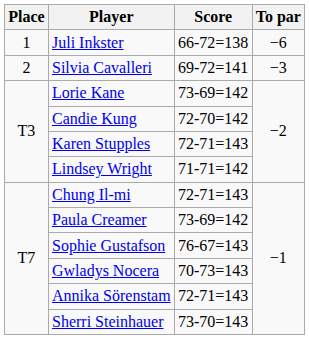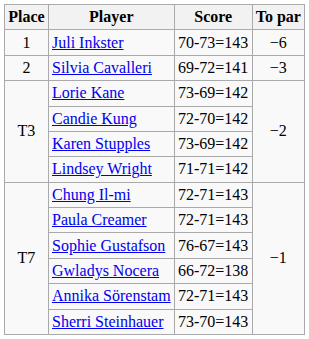Juli Inkster | Score: 66-72=138 -> 70-73=143
Karen Stupples | Score: 72-71=143 -> 73-69=142
Paula Creamer | Score: 73-69=142 -> 72-71=143
Gwladys Nocera | Score: 70-73=143 -> 66-72=138
